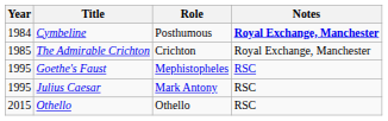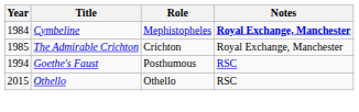Cymbeline | Role: Posthumous -> Mephistopheles
Goethe's Faust | Year: 1995 -> 1994
Goethe's Faust | Role: Mephistopheles -> Posthumous
- row: 1995 | Julius Caesar | Mark Antony | RSC
